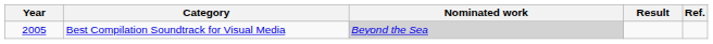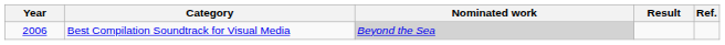Best Compilation Soundtrack for Visual Media | Year: 2005 -> 2006
